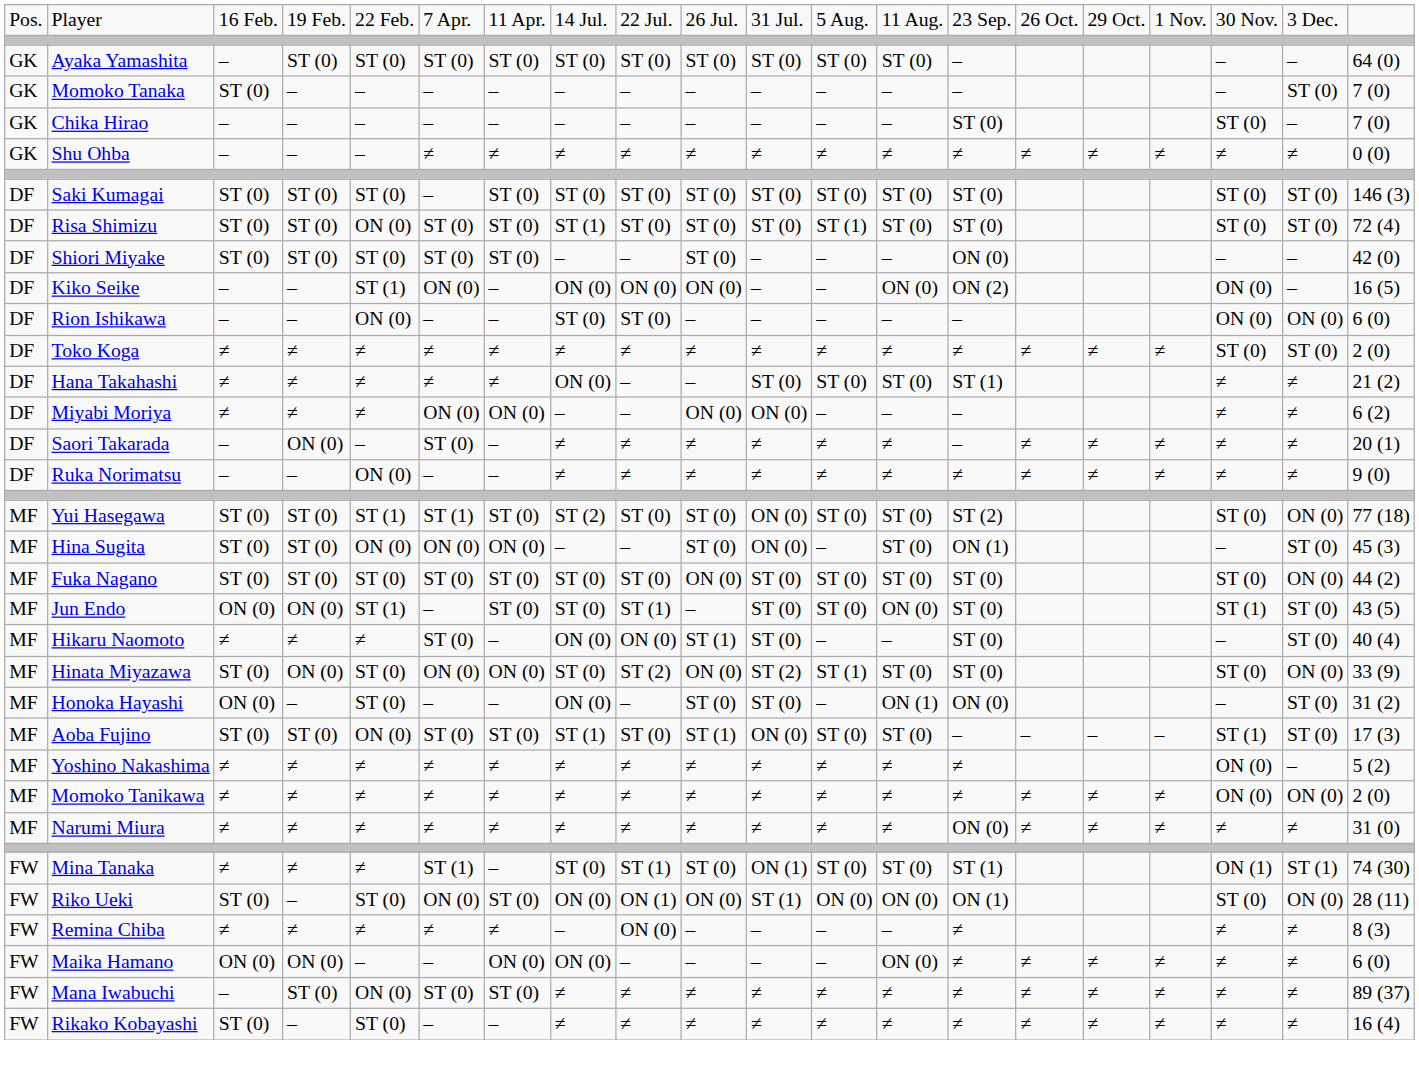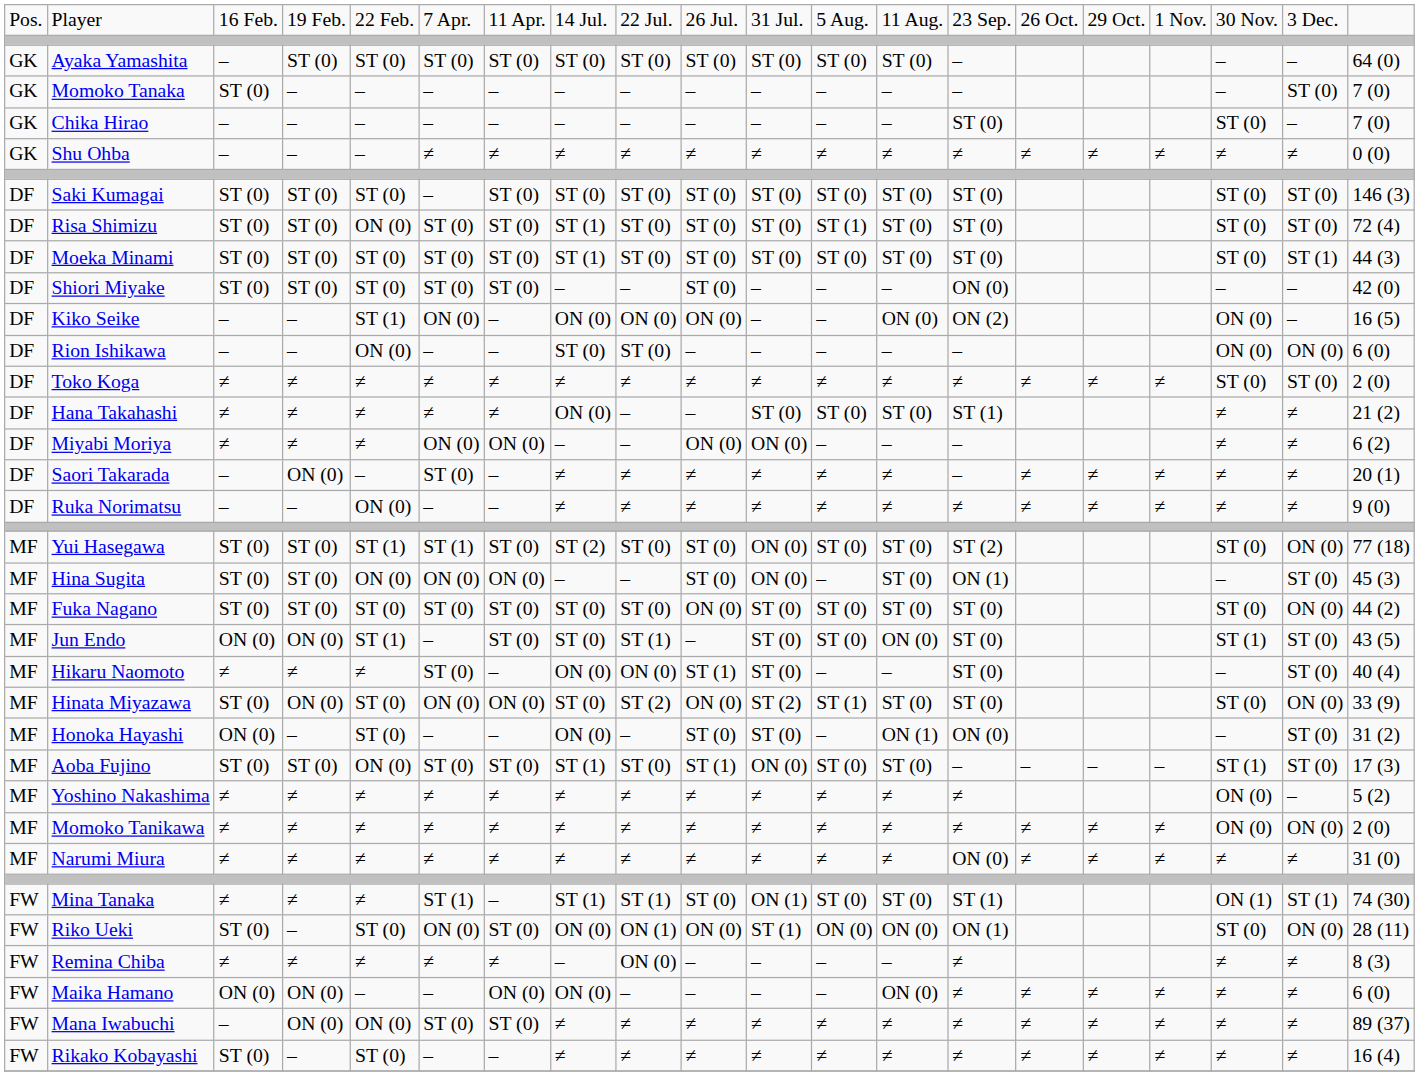+ row: DF | Moeka Minami | ST (0) | ST (0) | ST (0) | ST (0) | ST (0) | ST (1) | ST (0) | ST (0) | ST (0) | ST (0) | ST (0) | ST (0) | ST (0) | ST (1) | 44 (3)
Mina Tanaka | column 8: ST (0) -> ST (1)
Mana Iwabuchi | column 4: ST (0) -> ON (0)
